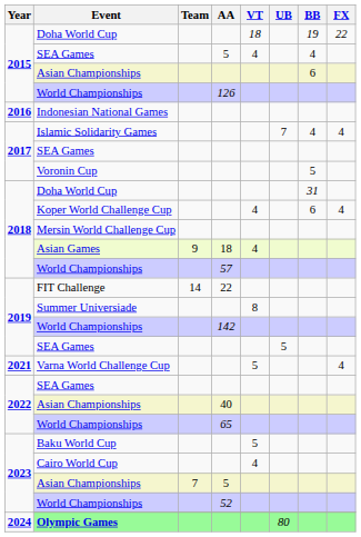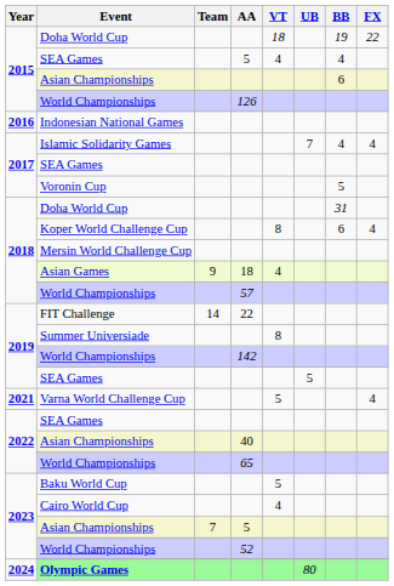Koper World Challenge Cup | VT: 4 -> 8
